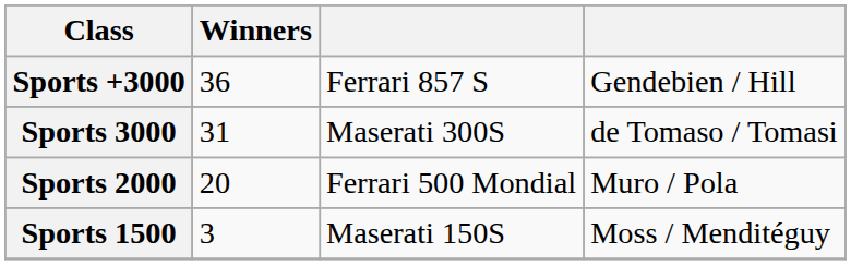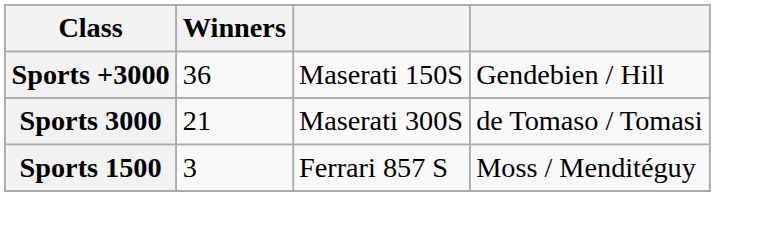Sports +3000 | column 3: Ferrari 857 S -> Maserati 150S
Sports 3000 | Winners: 31 -> 21
- row: Sports 2000 | 20 | Ferrari 500 Mondial | Muro / Pola
Sports 1500 | column 3: Maserati 150S -> Ferrari 857 S
